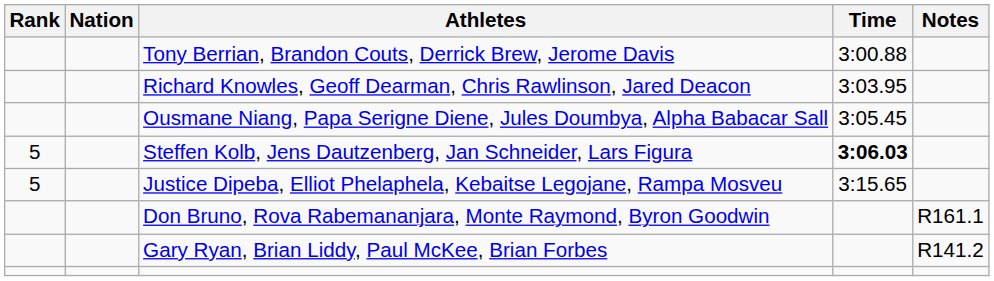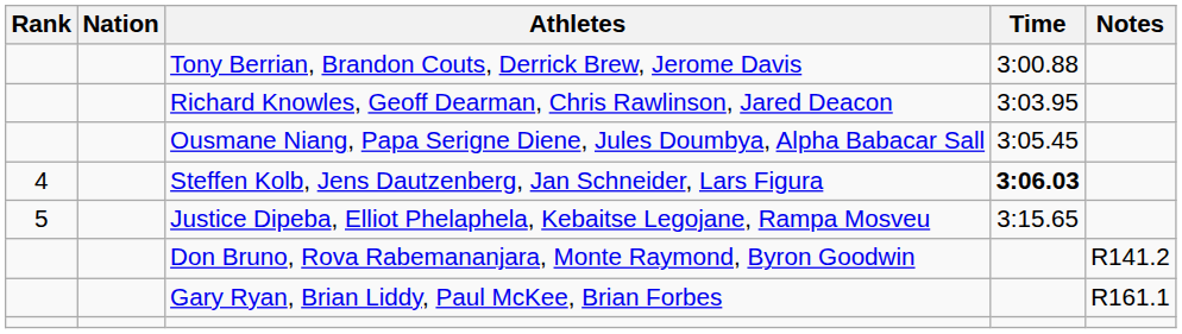Steffen Kolb, Jens Dautzenberg, Jan Schneider, Lars Figura | Rank: 5 -> 4
Don Bruno, Rova Rabemananjara, Monte Raymond, Byron Goodwin | Notes: R161.1 -> R141.2
Gary Ryan, Brian Liddy, Paul McKee, Brian Forbes | Notes: R141.2 -> R161.1
